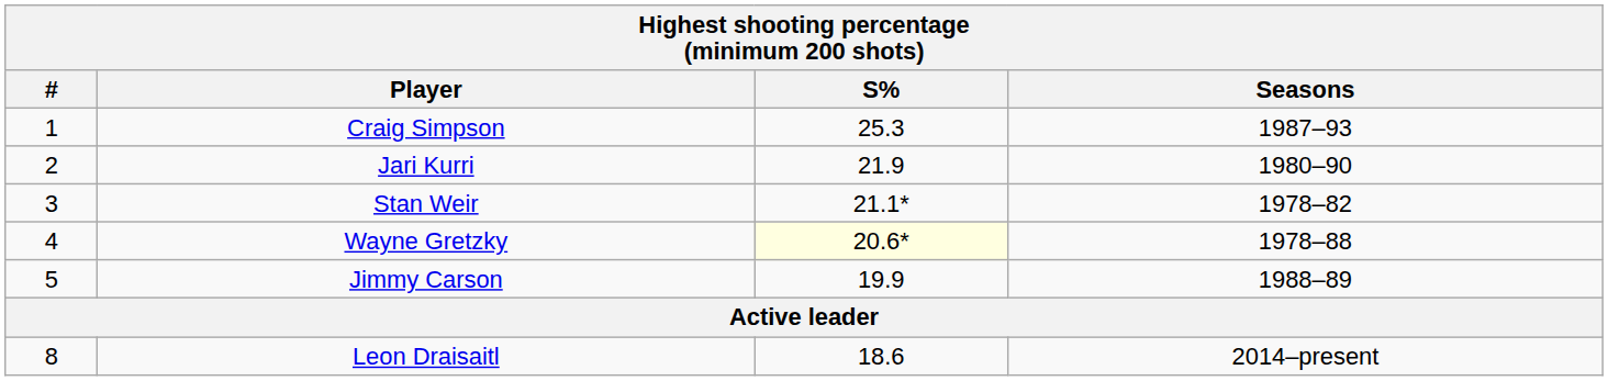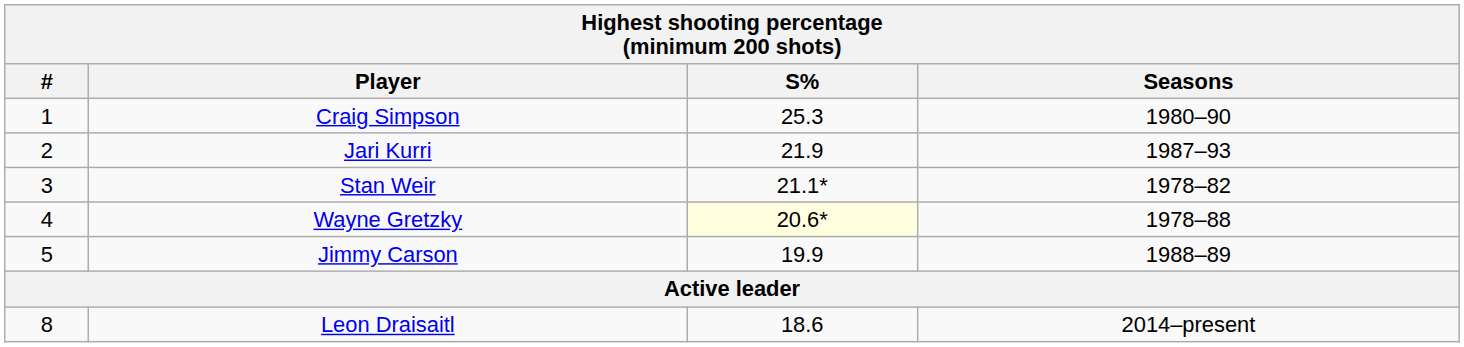Craig Simpson | Seasons: 1987–93 -> 1980–90
Jari Kurri | Seasons: 1980–90 -> 1987–93
